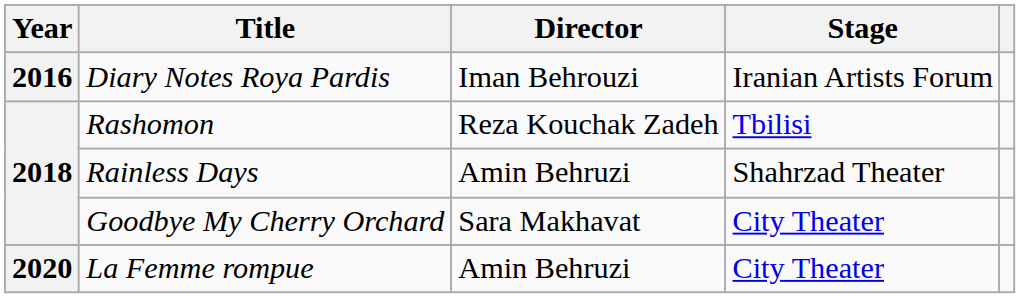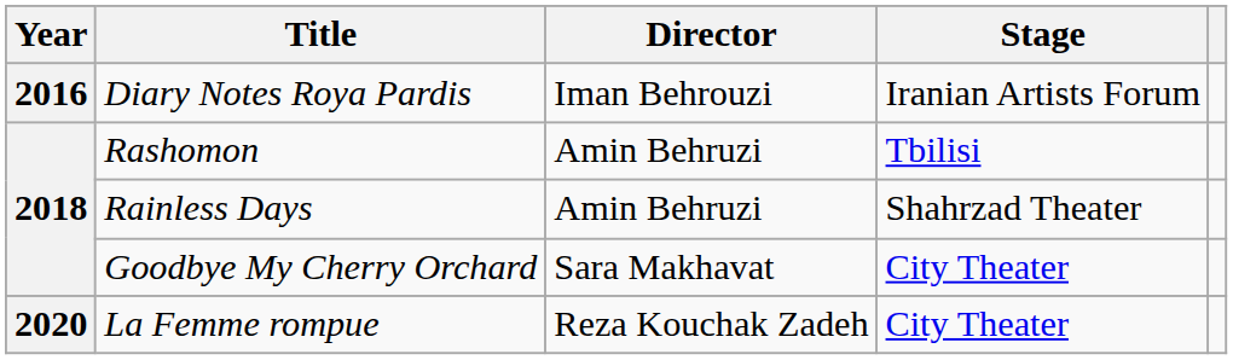Rashomon | Director: Reza Kouchak Zadeh -> Amin Behruzi
La Femme rompue | Director: Amin Behruzi -> Reza Kouchak Zadeh
